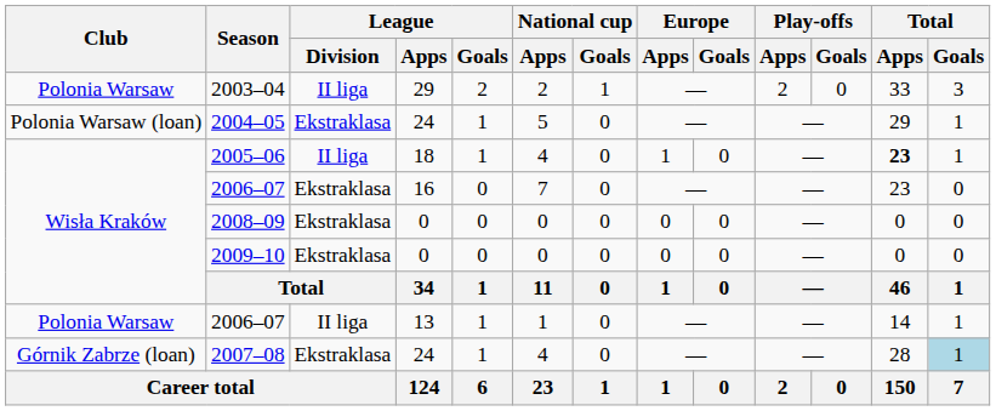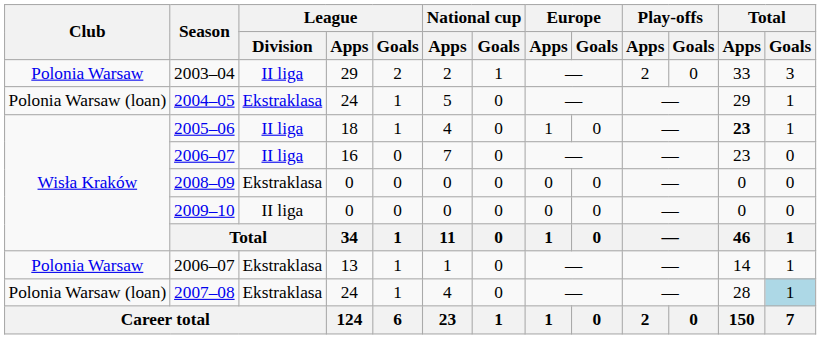2006–07 / 16 | League / Division: Ekstraklasa -> II liga
2009–10 | League / Division: Ekstraklasa -> II liga
2006–07 / 13 | League / Division: II liga -> Ekstraklasa
2007–08 | Club: Górnik Zabrze (loan) -> Polonia Warsaw (loan)
